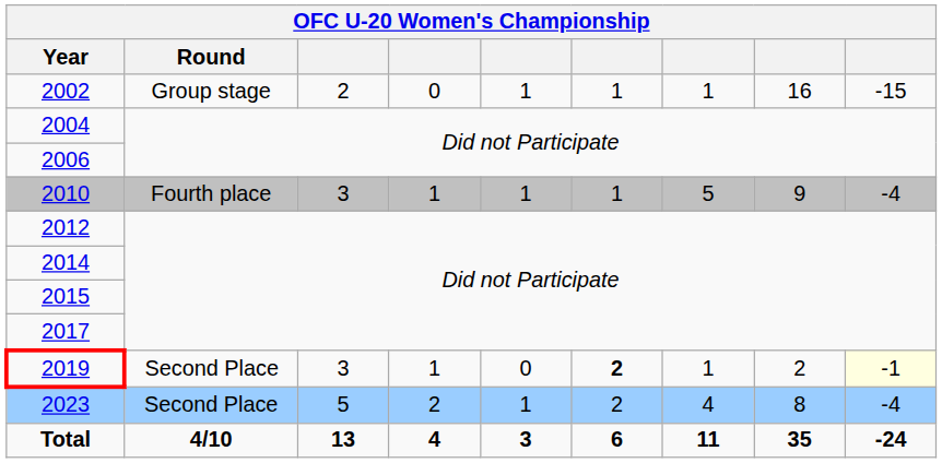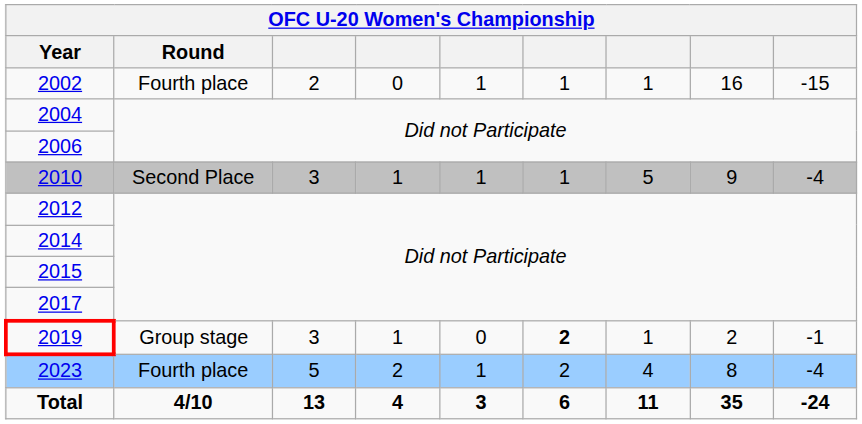2002 | Round: Group stage -> Fourth place
2010 | Round: Fourth place -> Second Place
2019 | Round: Second Place -> Group stage
2019 | column 9: lightyellow background -> no background
2023 | Round: Second Place -> Fourth place
